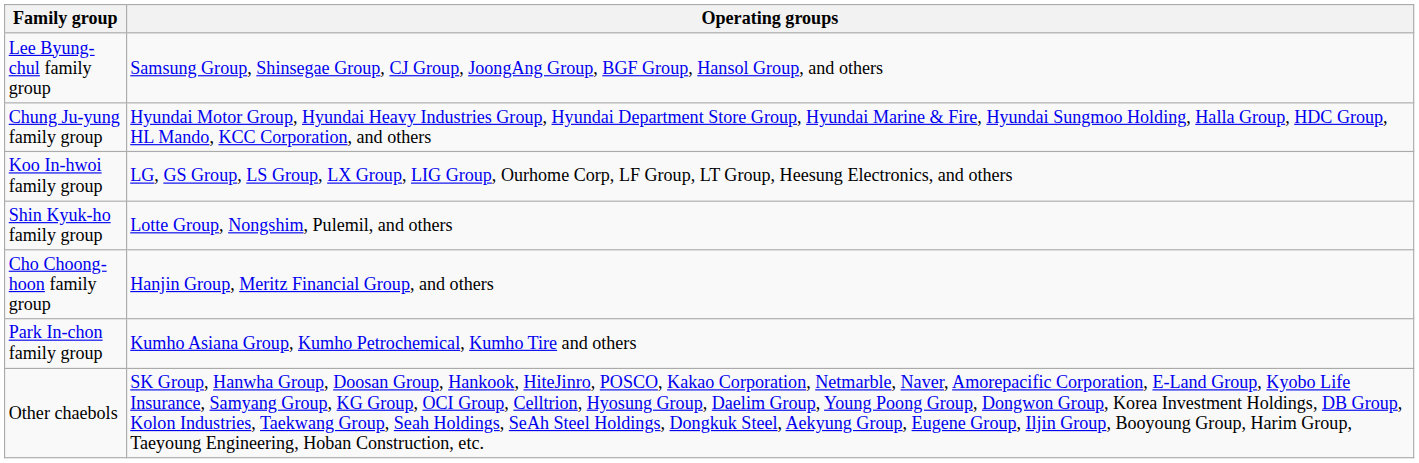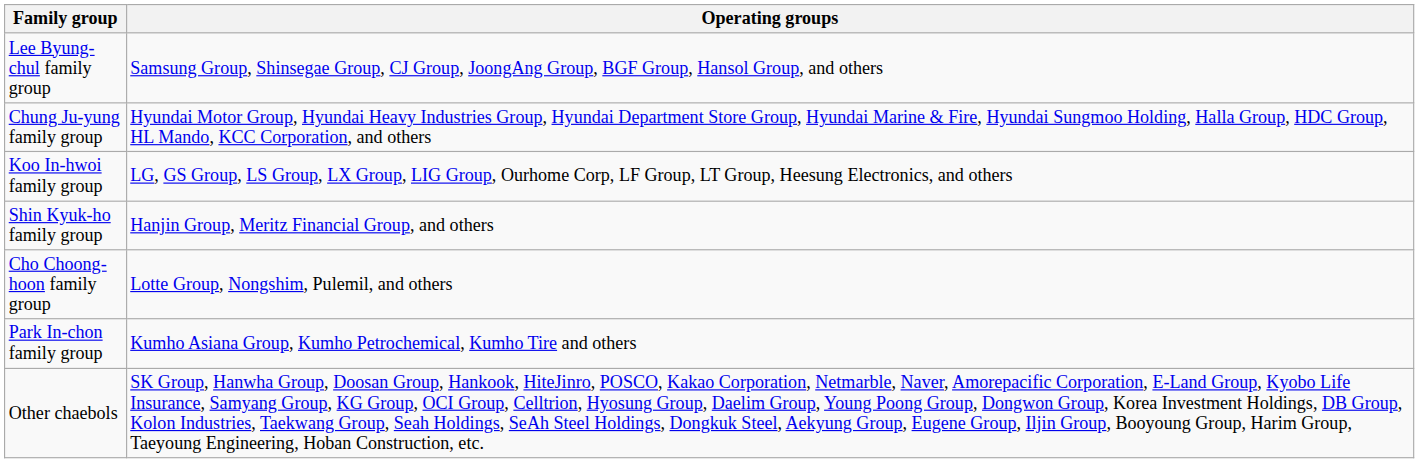Shin Kyuk-ho family group | Operating groups: Lotte Group, Nongshim, Pulemil, and others -> Hanjin Group, Meritz Financial Group, and others
Cho Choong-hoon family group | Operating groups: Hanjin Group, Meritz Financial Group, and others -> Lotte Group, Nongshim, Pulemil, and others
